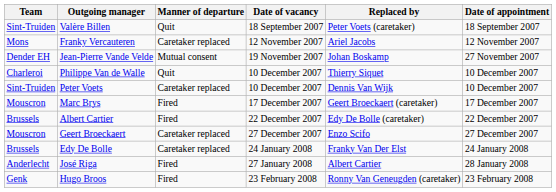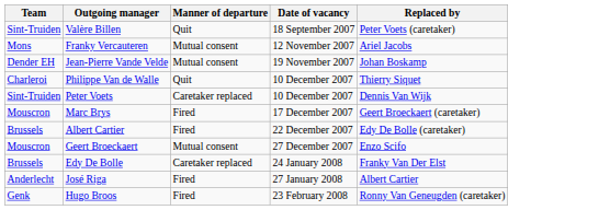- column: Date of appointment | 18 September 2007 | 12 November 2007 | 27 November 2007 | 10 December 2007 | 10 December 2007 | 17 December 2007 | 22 December 2007 | 27 December 2007 | 24 January 2008 | 28 January 2008 | 23 February 2008
Franky Vercauteren | Manner of departure: Caretaker replaced -> Mutual consent
Geert Broeckaert | Manner of departure: Caretaker replaced -> Mutual consent
